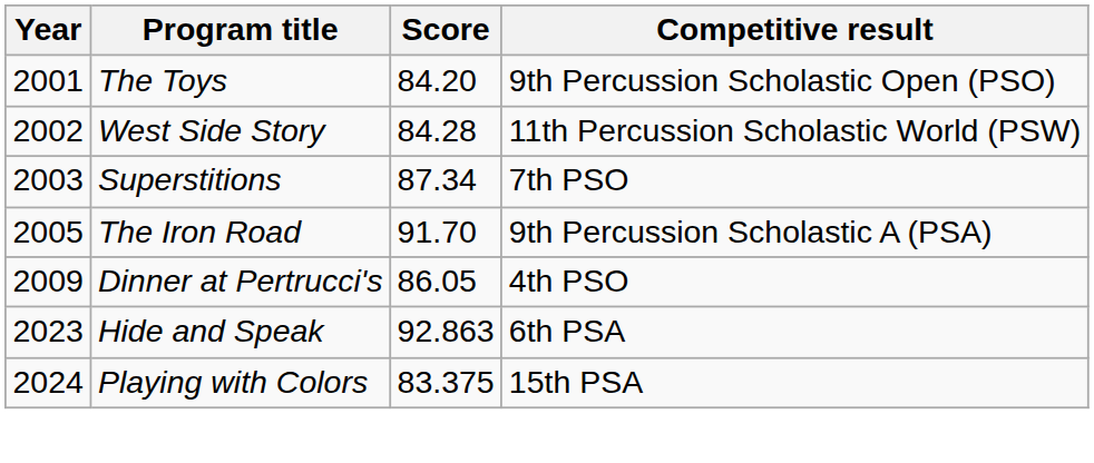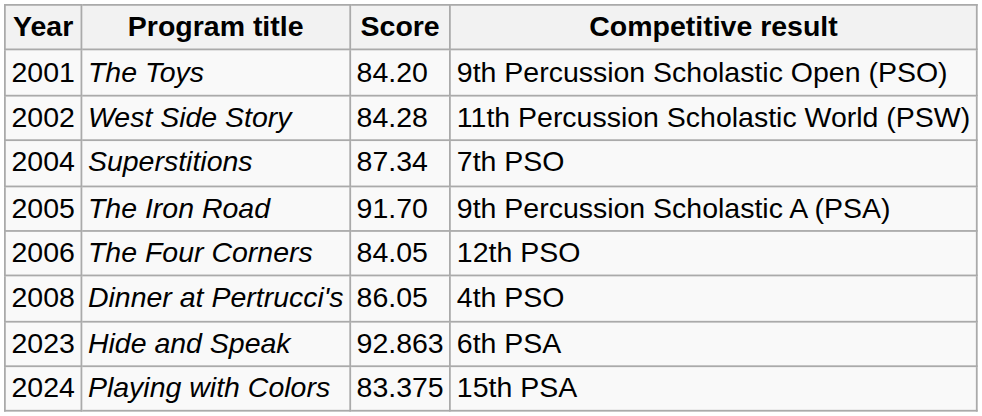Superstitions | Year: 2003 -> 2004
+ row: 2006 | The Four Corners | 84.05 | 12th PSO
Dinner at Pertrucci's | Year: 2009 -> 2008
